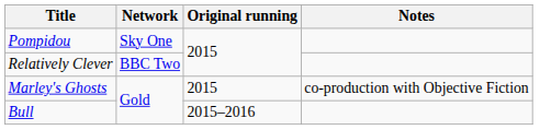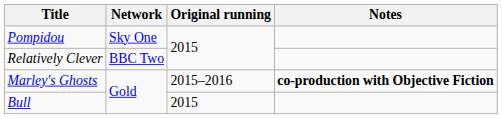Marley's Ghosts | Original running: 2015 -> 2015–2016
Marley's Ghosts | Notes: normal -> bold
Bull | Original running: 2015–2016 -> 2015
